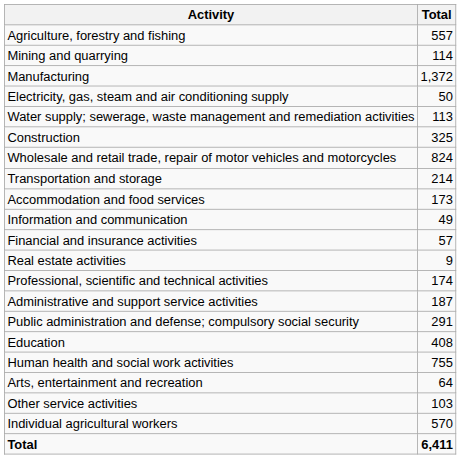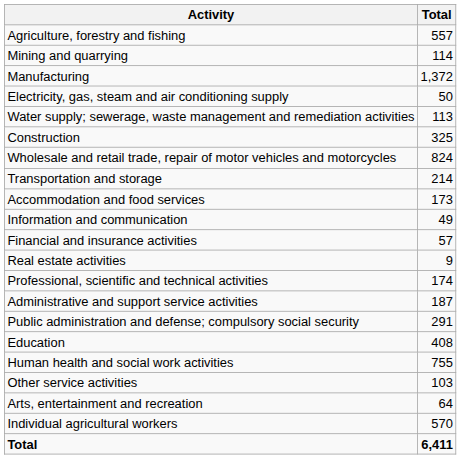rows swapped: Arts, entertainment and recreation <-> Other service activities
